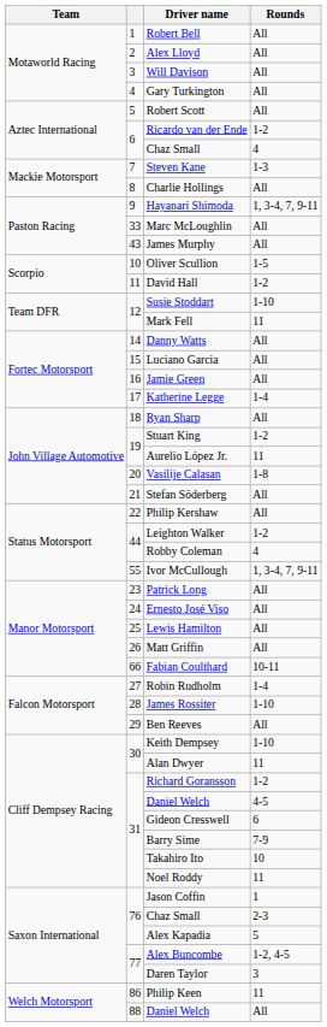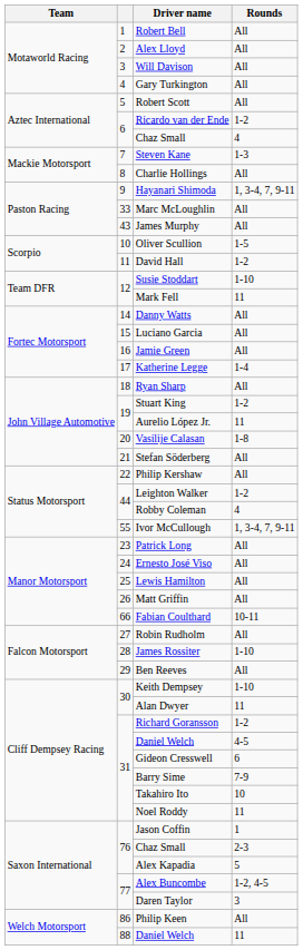Robin Rudholm | Rounds: 1-4 -> All
Philip Keen | Rounds: 11 -> All
88 / Daniel Welch | Rounds: All -> 11
